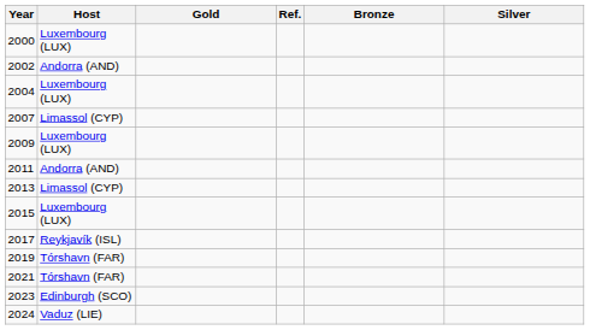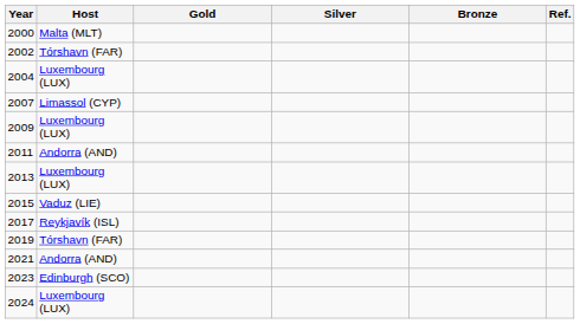columns swapped: Silver <-> Ref.
2000 | Host: Luxembourg (LUX) -> Malta (MLT)
2002 | Host: Andorra (AND) -> Tórshavn (FAR)
2013 | Host: Limassol (CYP) -> Luxembourg (LUX)
2015 | Host: Luxembourg (LUX) -> Vaduz (LIE)
2021 | Host: Tórshavn (FAR) -> Andorra (AND)
2024 | Host: Vaduz (LIE) -> Luxembourg (LUX)
